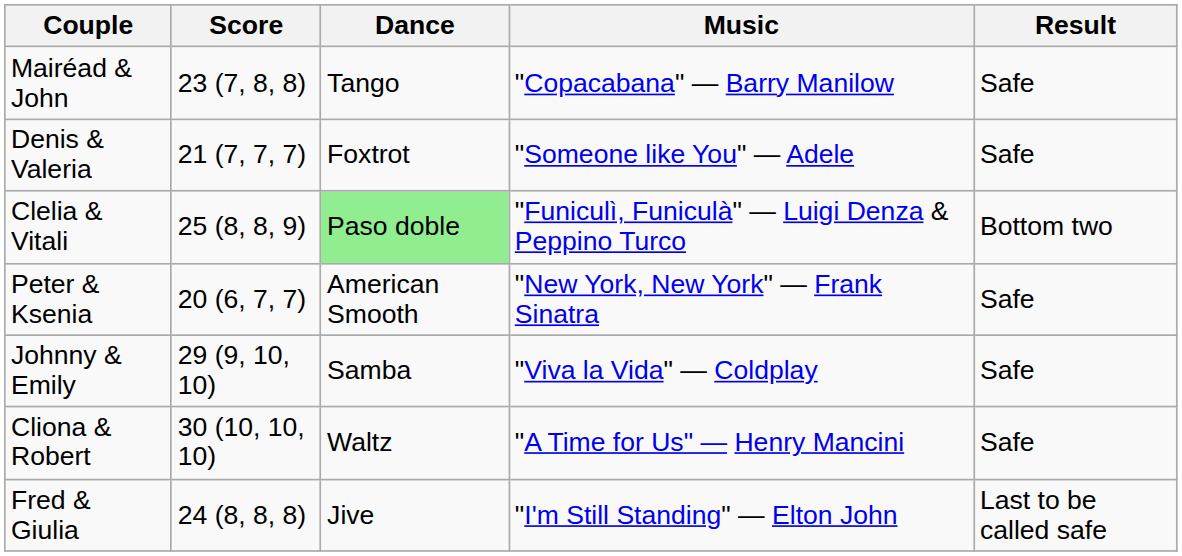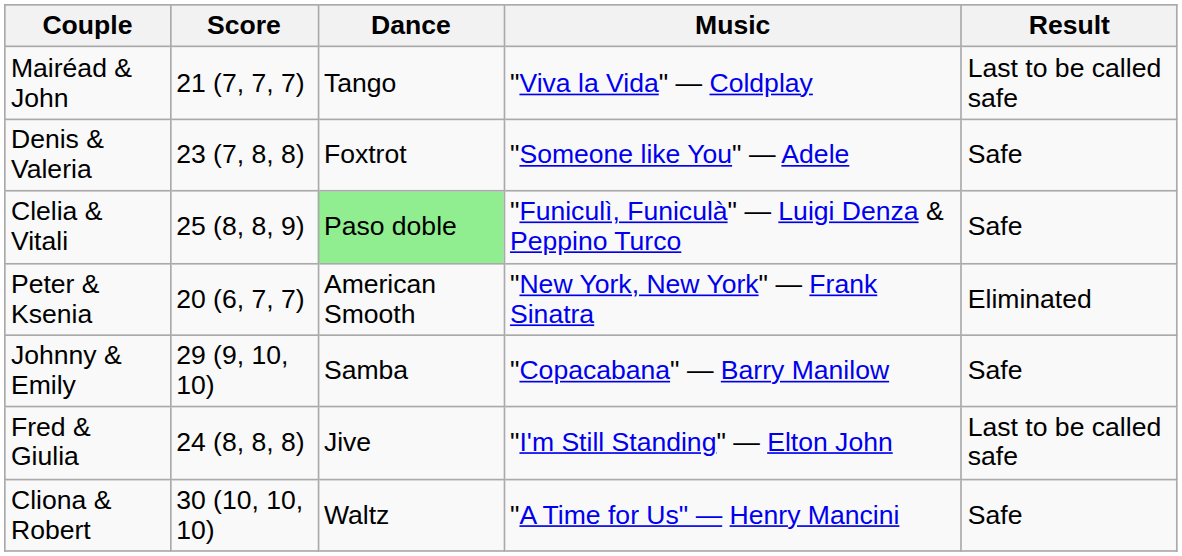Mairéad & John | Score: 23 (7, 8, 8) -> 21 (7, 7, 7)
Mairéad & John | Music: "Copacabana" — Barry Manilow -> "Viva la Vida" — Coldplay
Mairéad & John | Result: Safe -> Last to be called safe
Denis & Valeria | Score: 21 (7, 7, 7) -> 23 (7, 8, 8)
Clelia & Vitali | Result: Bottom two -> Safe
Peter & Ksenia | Result: Safe -> Eliminated
Johnny & Emily | Music: "Viva la Vida" — Coldplay -> "Copacabana" — Barry Manilow
rows swapped: Cliona & Robert <-> Fred & Giulia
